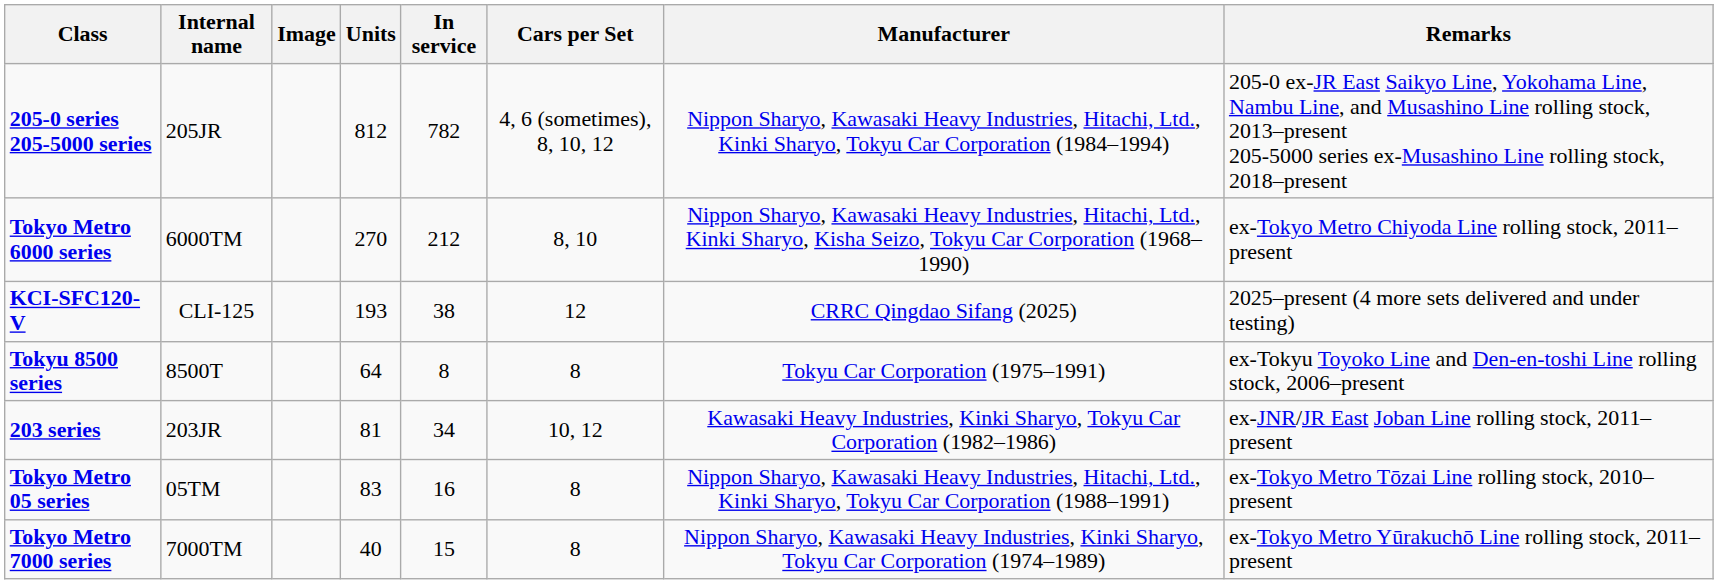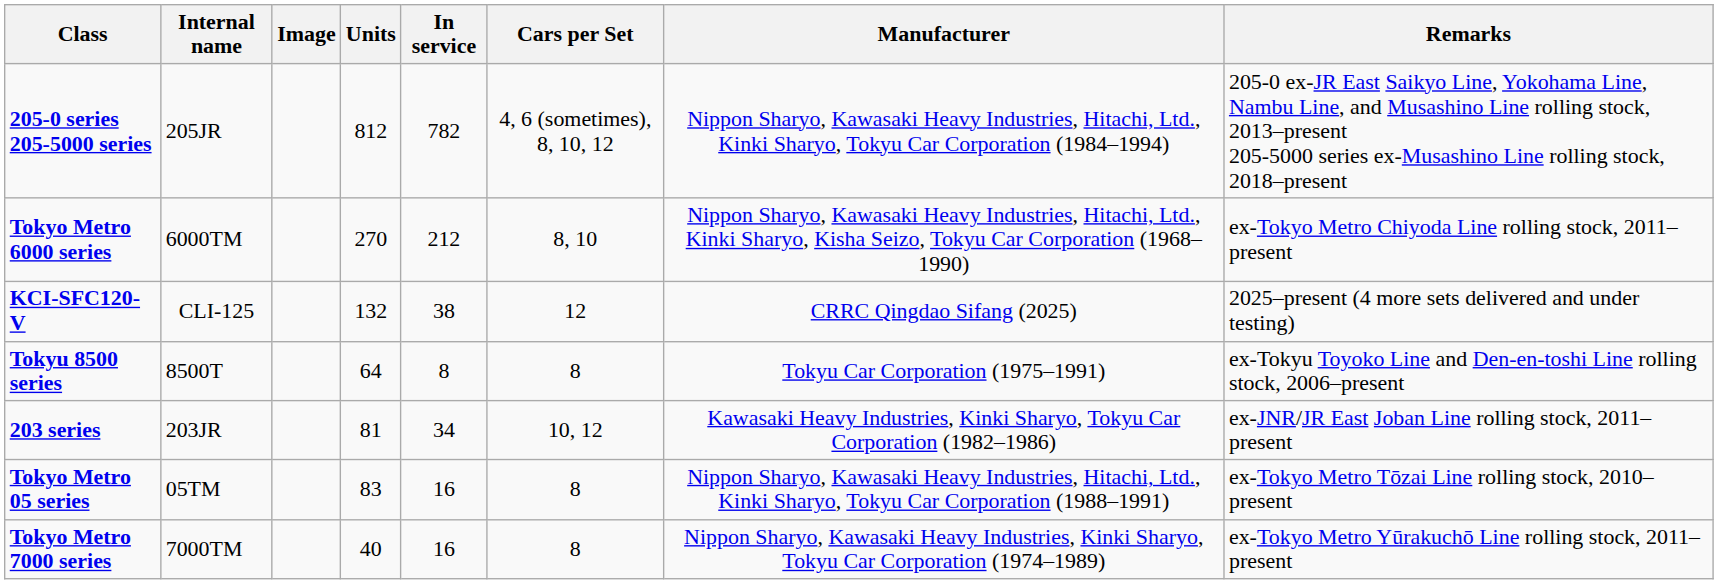KCI-SFC120-V | Units: 193 -> 132
Tokyo Metro 7000 series | In service: 15 -> 16
